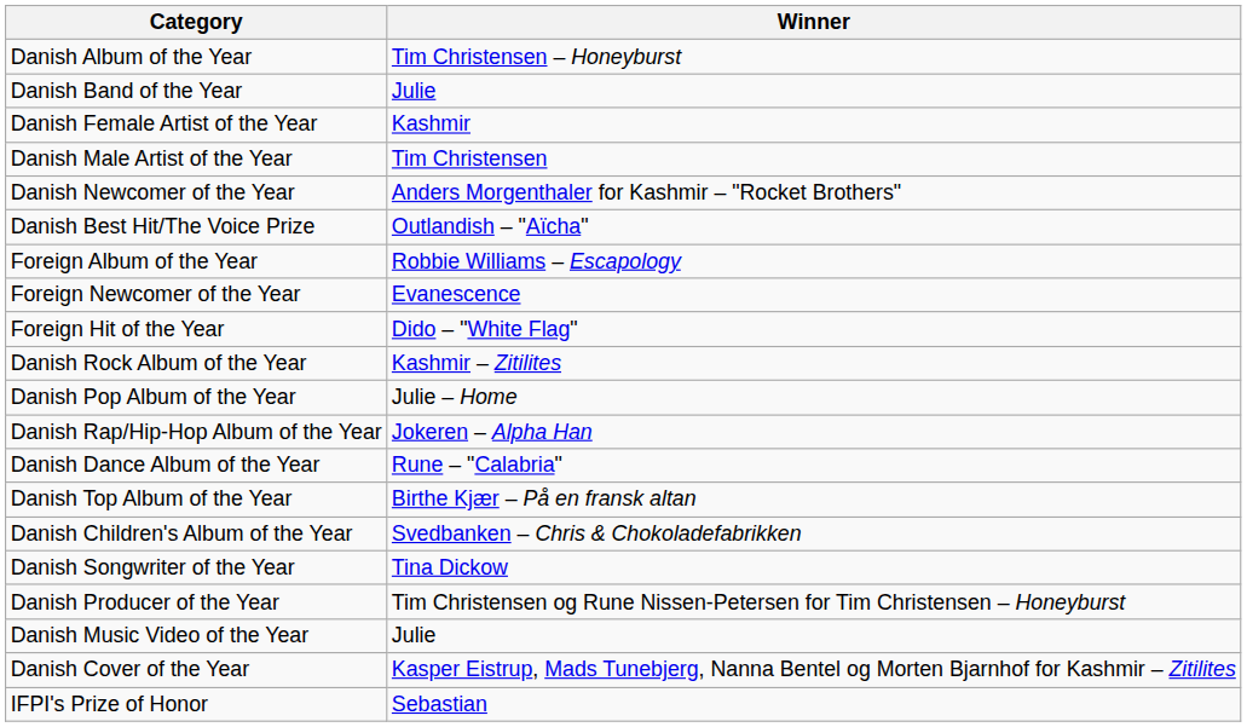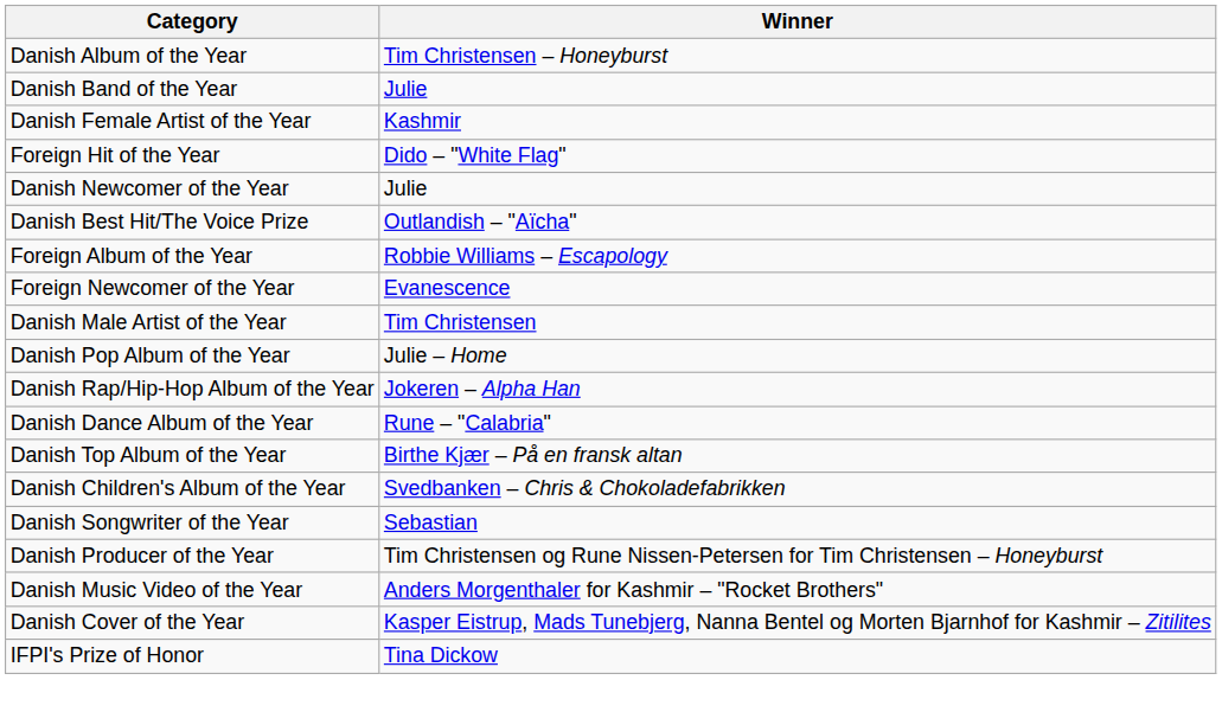rows swapped: Danish Male Artist of the Year <-> Foreign Hit of the Year
Danish Newcomer of the Year | Winner: Anders Morgenthaler for Kashmir – "Rocket Brothers" -> Julie
- row: Danish Rock Album of the Year | Kashmir – Zitilites
Danish Songwriter of the Year | Winner: Tina Dickow -> Sebastian
Danish Music Video of the Year | Winner: Julie -> Anders Morgenthaler for Kashmir – "Rocket Brothers"
IFPI's Prize of Honor | Winner: Sebastian -> Tina Dickow
